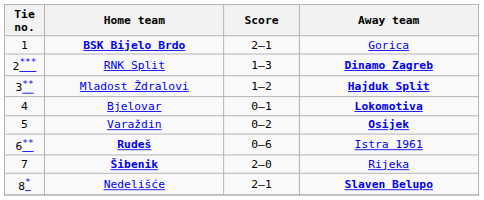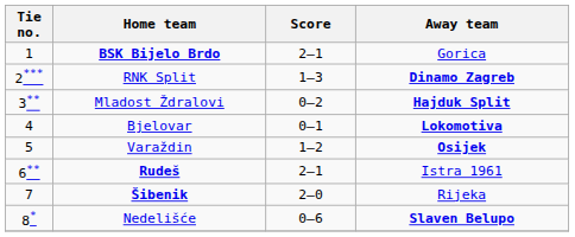Mladost Ždralovi | Score: 1–2 -> 0–2
Varaždin | Score: 0–2 -> 1–2
Rudeš | Score: 0–6 -> 2–1
Nedelišće | Score: 2–1 -> 0–6
